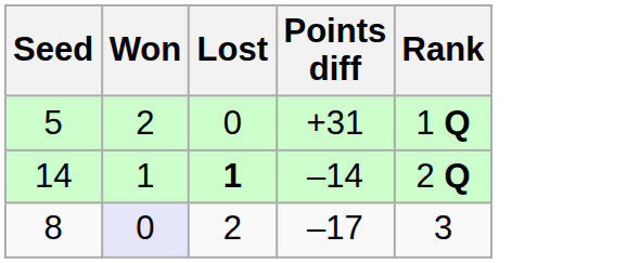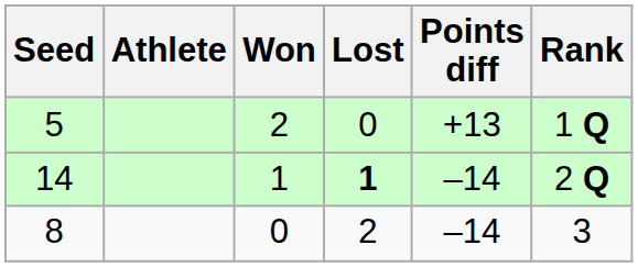+ column: Athlete
5 | Points diff: +31 -> +13
8 | Won: lavender background -> no background
8 | Points diff: –17 -> –14
